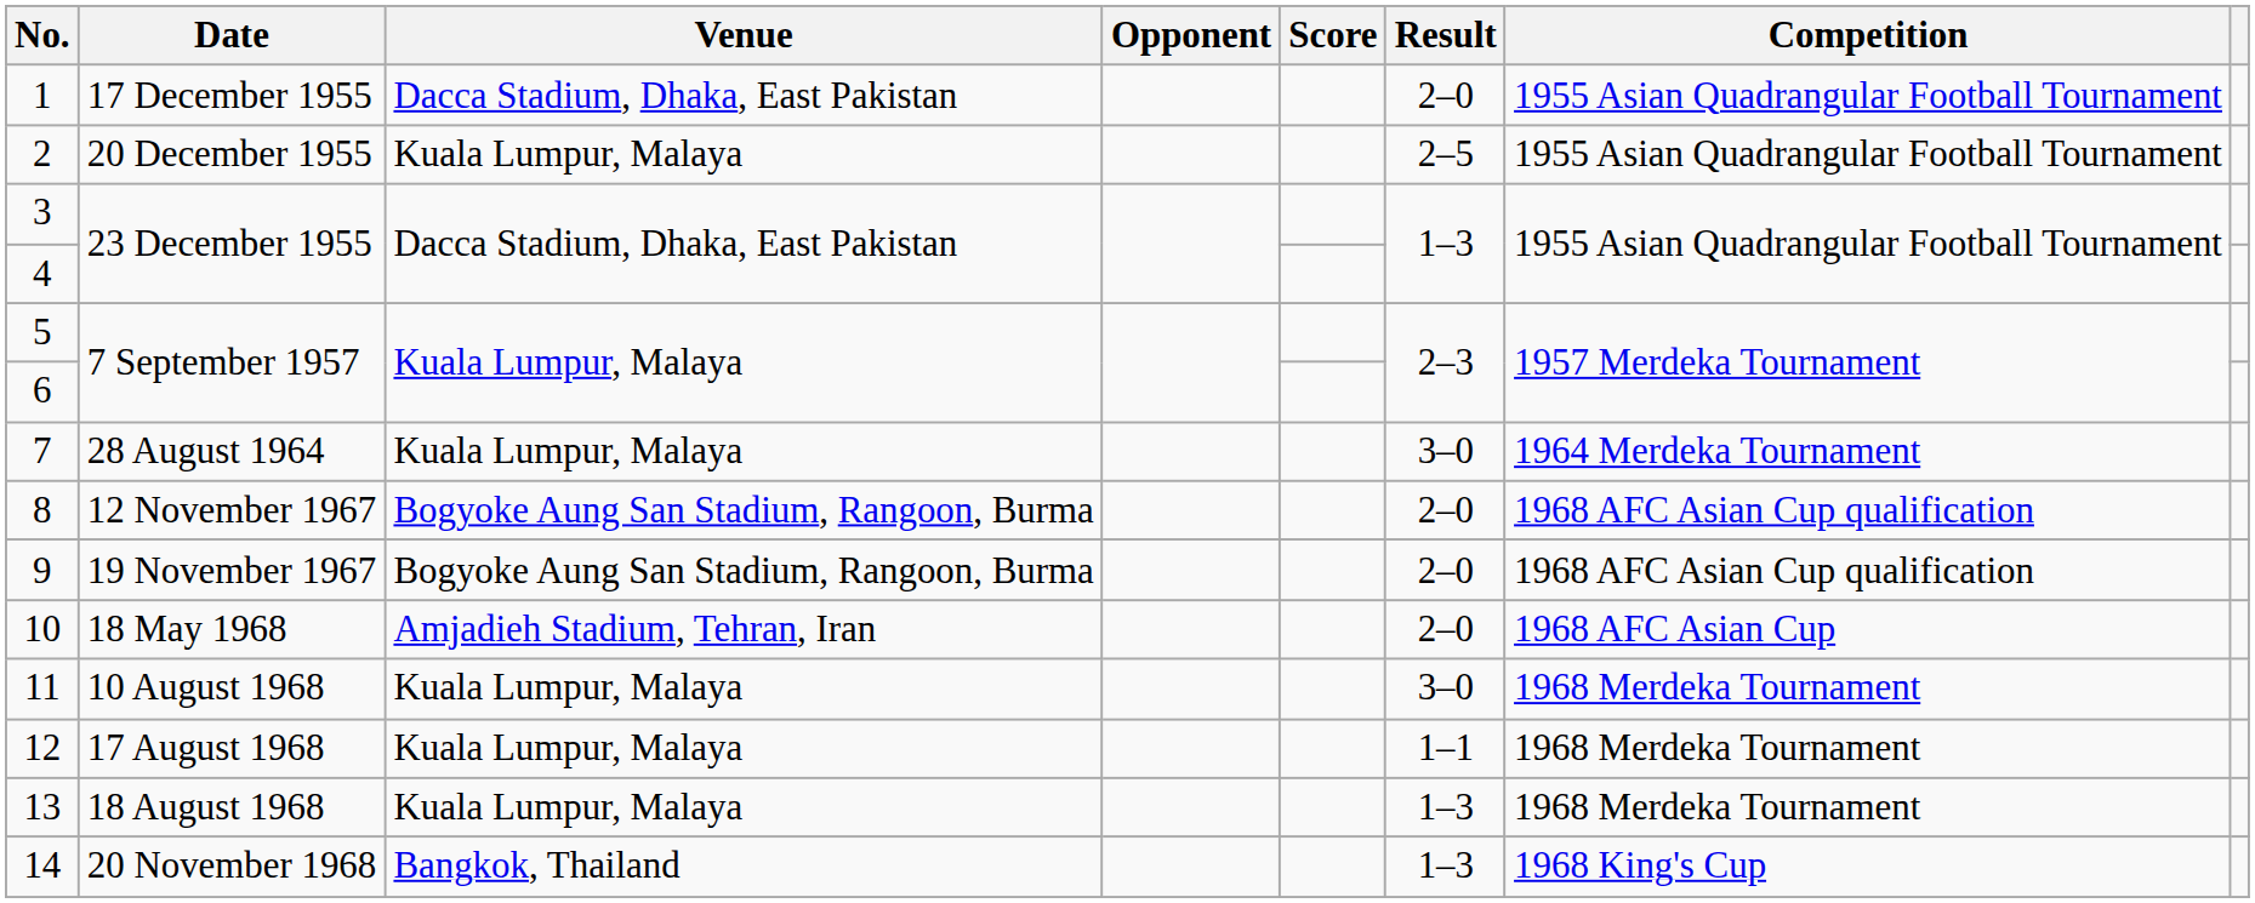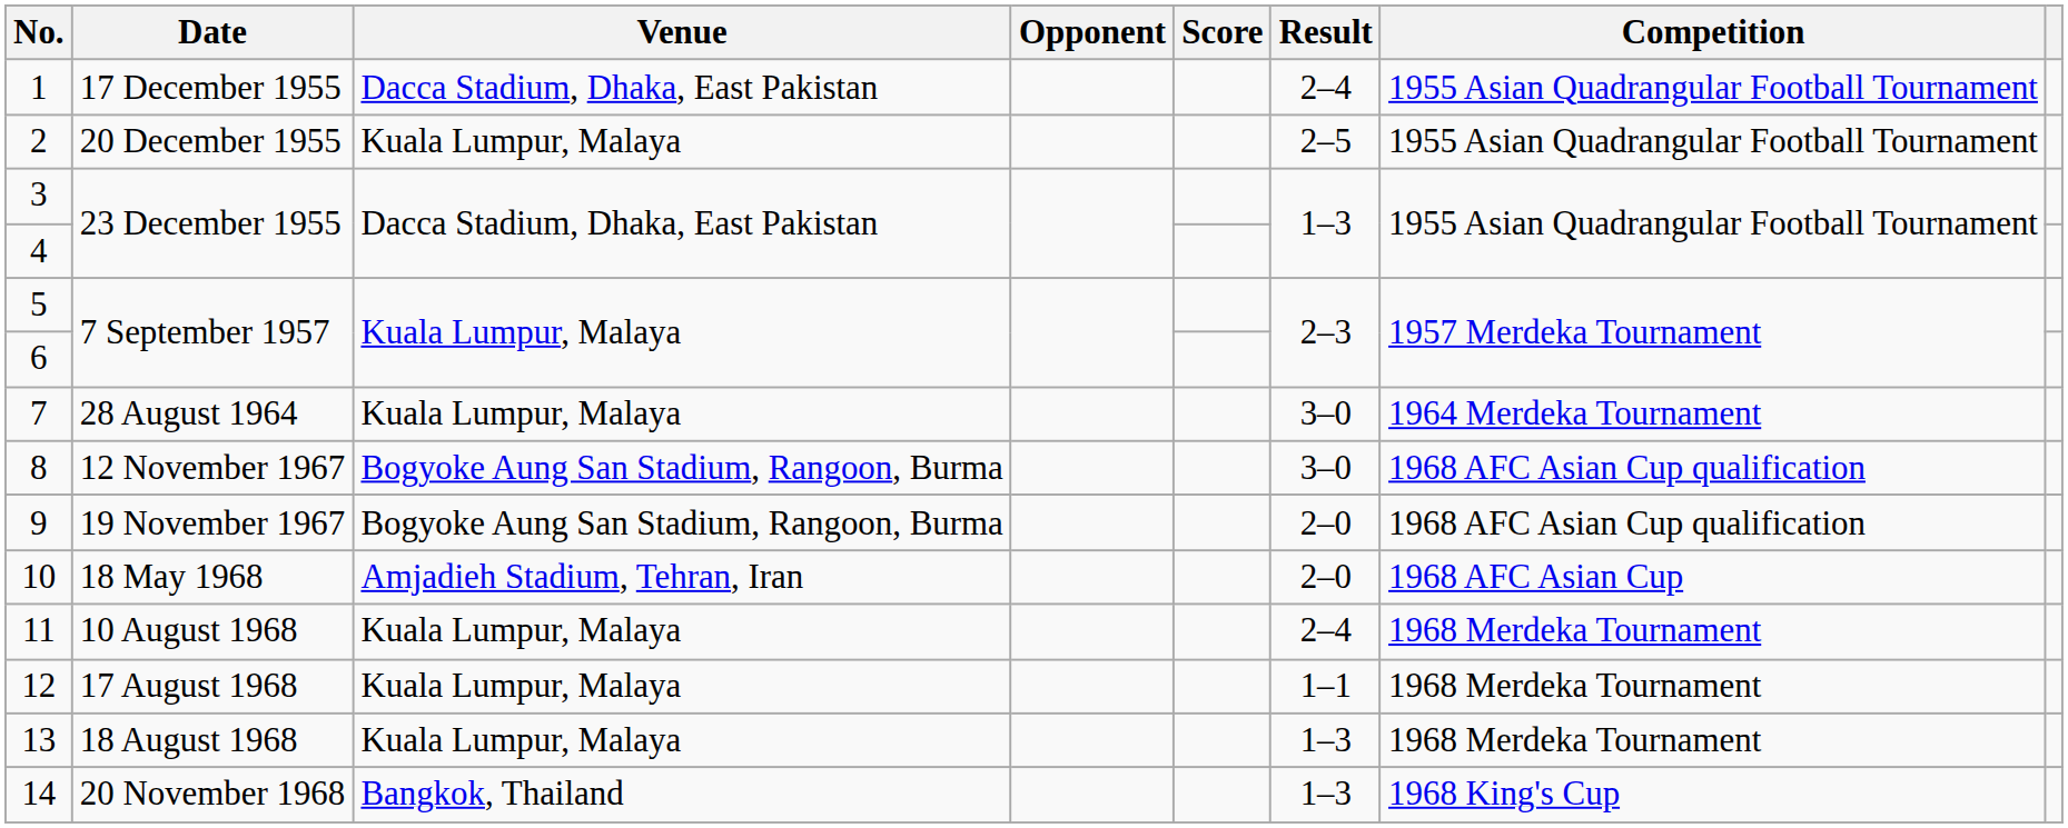1 | Result: 2–0 -> 2–4
8 | Result: 2–0 -> 3–0
11 | Result: 3–0 -> 2–4
